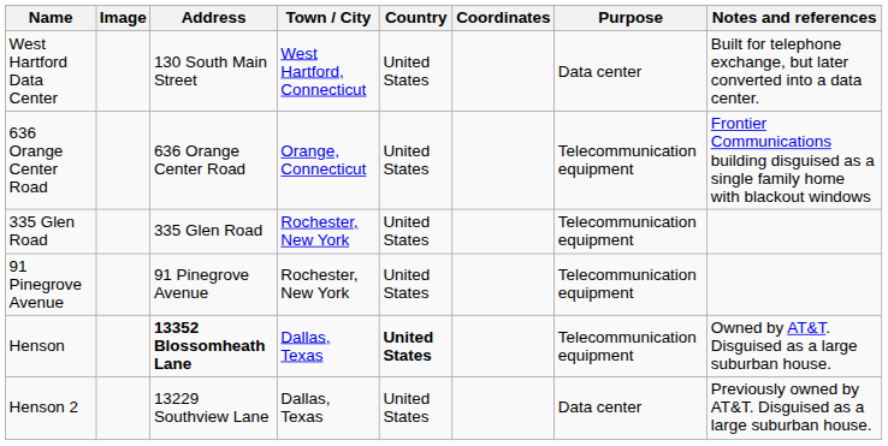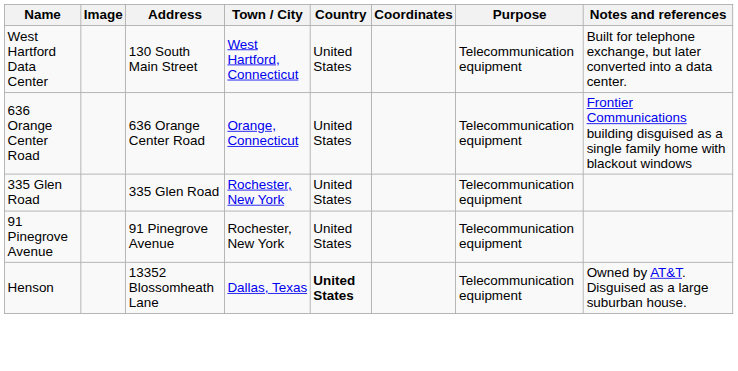West Hartford Data Center | Purpose: Data center -> Telecommunication equipment
Henson | Address: bold -> normal
- row: Henson 2 | 13229 Southview Lane | Dallas, Texas | United States | Data center | Previously owned by AT&T. Disguised as a large suburban house.
